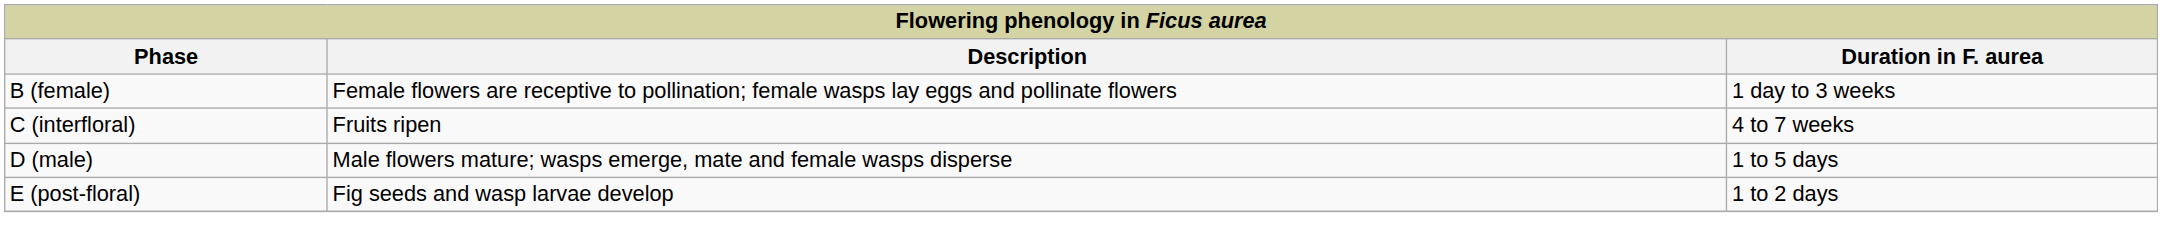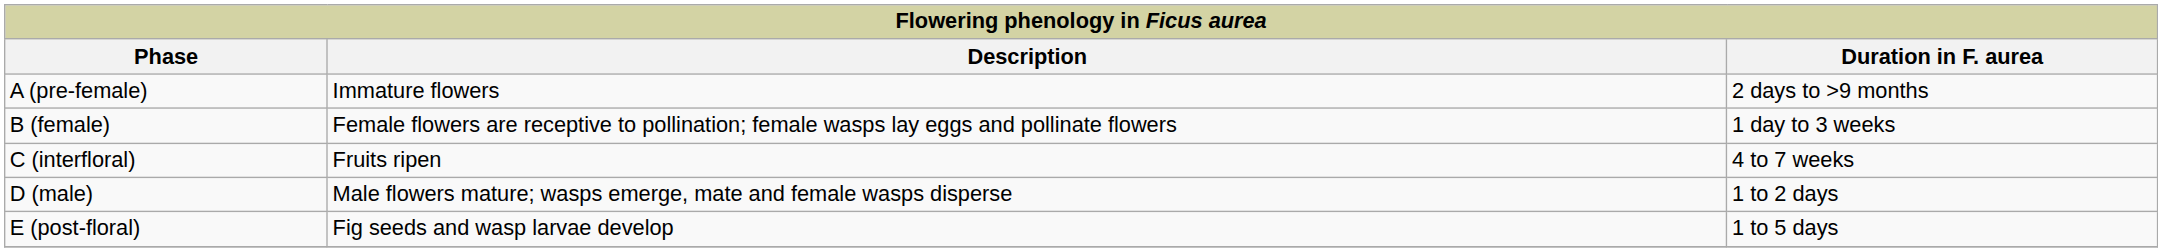+ row: A (pre-female) | Immature flowers | 2 days to >9 months
D (male) | column 3: 1 to 5 days -> 1 to 2 days
E (post-floral) | column 3: 1 to 2 days -> 1 to 5 days
